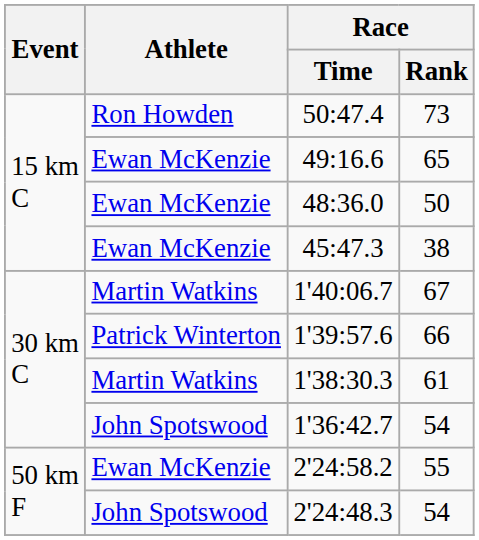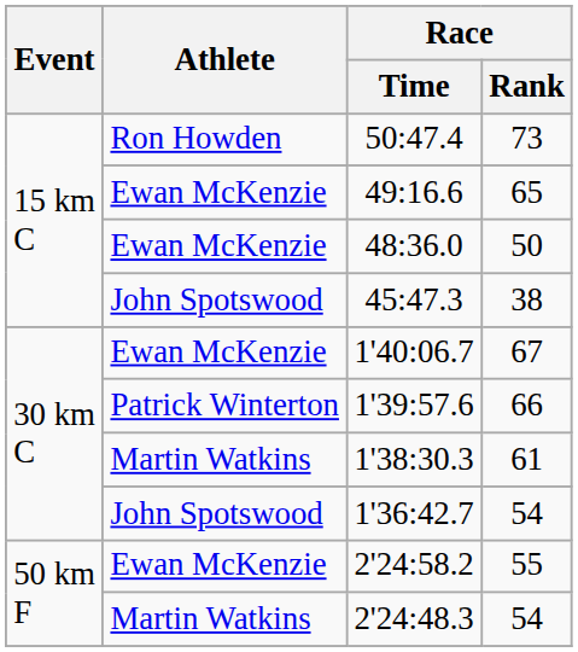45:47.3 | Athlete: Ewan McKenzie -> John Spotswood
1'40:06.7 | Athlete: Martin Watkins -> Ewan McKenzie
2'24:48.3 | Athlete: John Spotswood -> Martin Watkins
